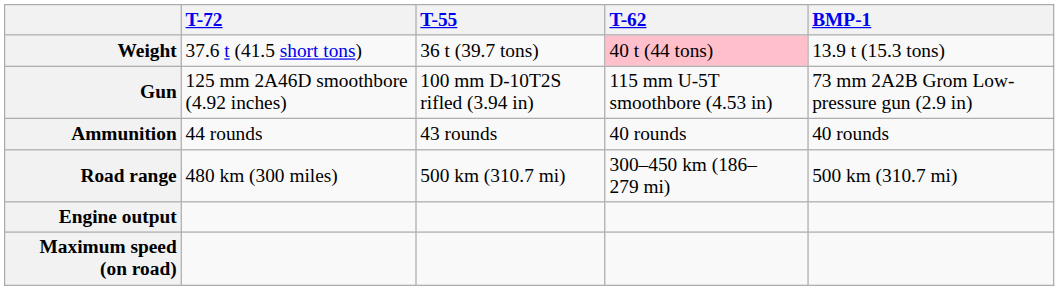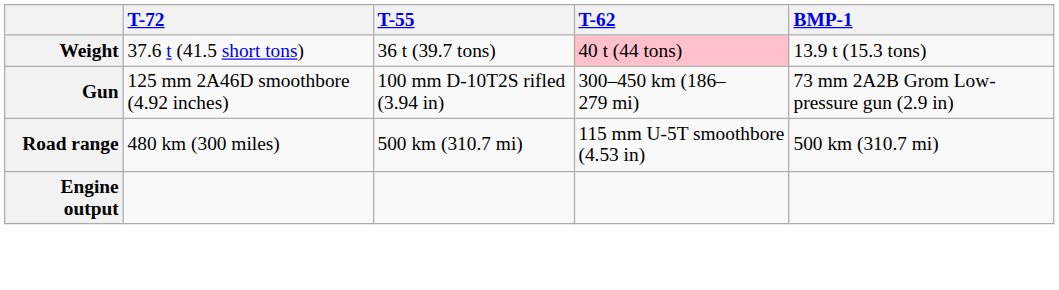Gun | T-62: 115 mm U-5T smoothbore (4.53 in) -> 300–450 km (186–279 mi)
- row: Ammunition | 44 rounds | 43 rounds | 40 rounds | 40 rounds
Road range | T-62: 300–450 km (186–279 mi) -> 115 mm U-5T smoothbore (4.53 in)
- row: Maximum speed (on road)
